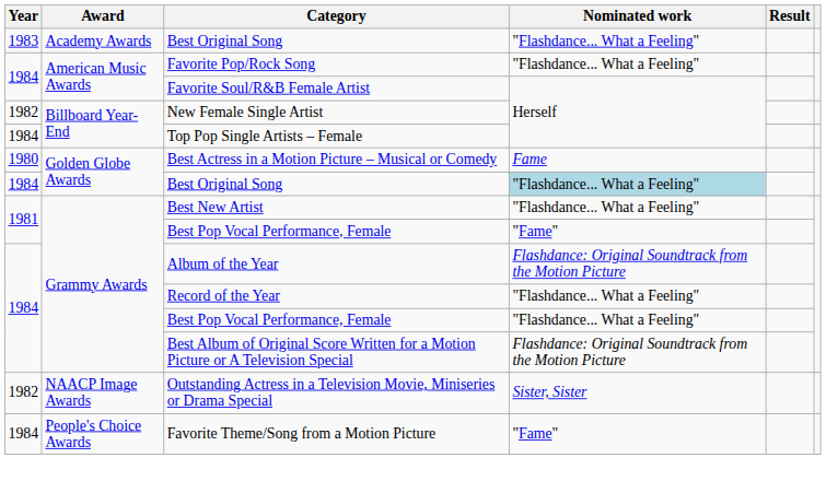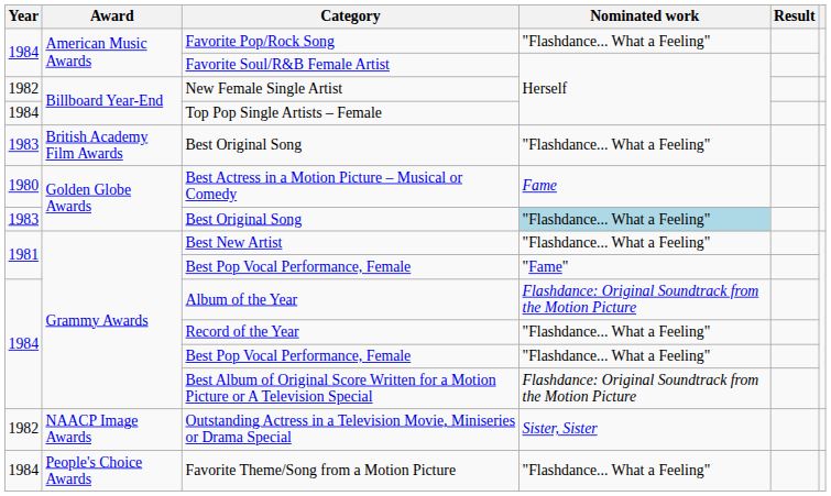- row: 1983 | Academy Awards | Best Original Song | "Flashdance... What a Feeling"
+ row: 1983 | British Academy Film Awards | Best Original Song | "Flashdance... What a Feeling"
Golden Globe Awards / Best Original Song | Year: 1984 -> 1983
Favorite Theme/Song from a Motion Picture | Nominated work: "Fame" -> "Flashdance... What a Feeling"
